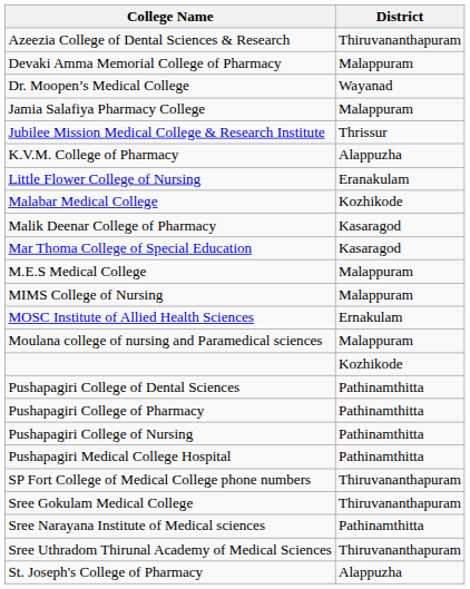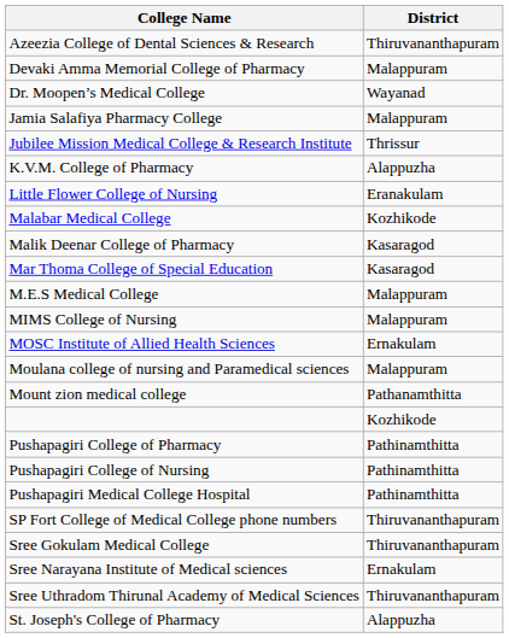+ row: Mount zion medical college | Pathanamthitta
- row: Pushapagiri College of Dental Sciences | Pathinamthitta
Sree Narayana Institute of Medical sciences | District: Pathinamthitta -> Ernakulam
